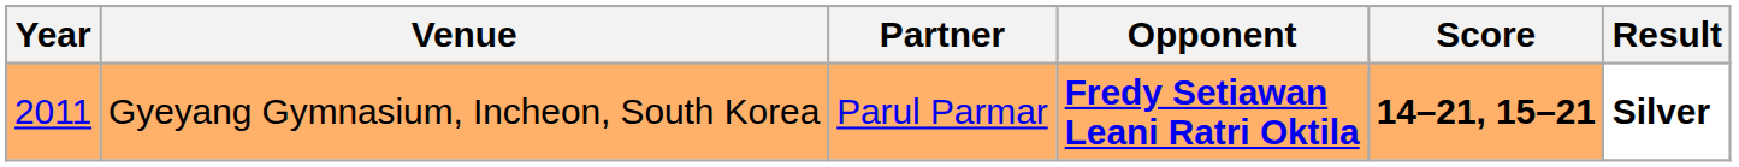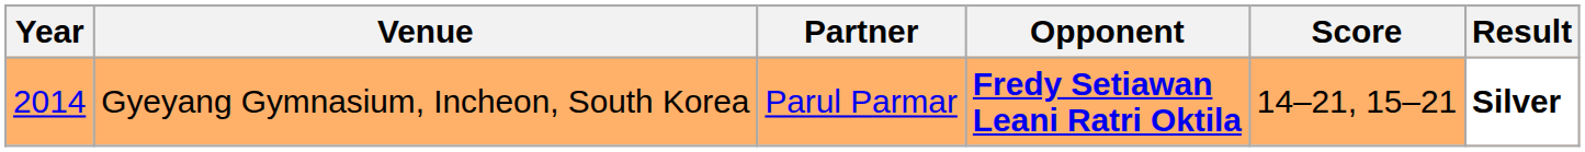Gyeyang Gymnasium, Incheon, South Korea | Year: 2011 -> 2014
Gyeyang Gymnasium, Incheon, South Korea | Score: bold -> normal
